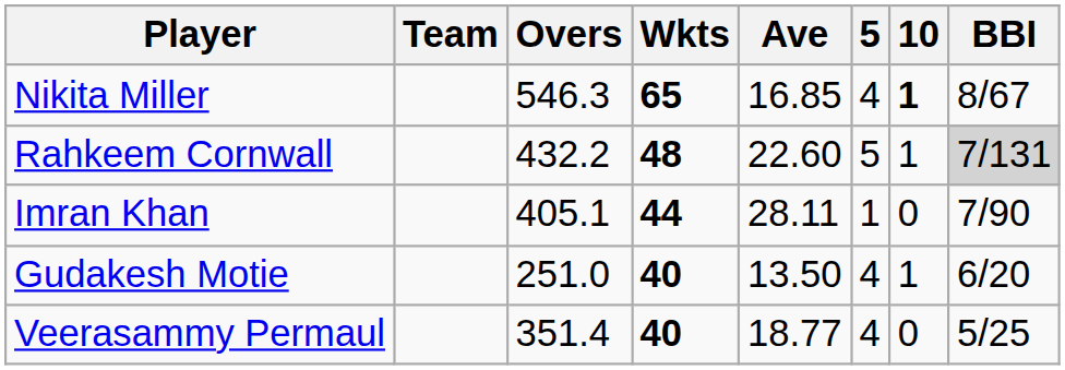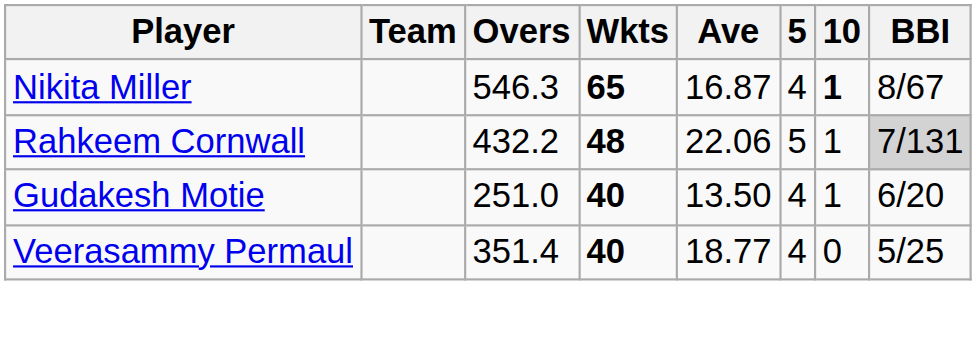Nikita Miller | Ave: 16.85 -> 16.87
Rahkeem Cornwall | Ave: 22.60 -> 22.06
- row: Imran Khan | 405.1 | 44 | 28.11 | 1 | 0 | 7/90
